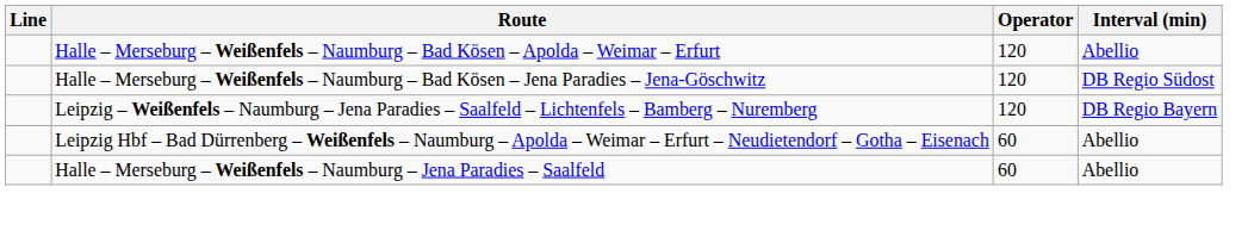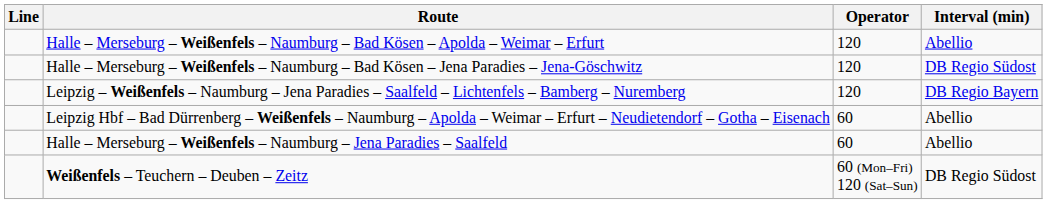+ row: Weißenfels – Teuchern – Deuben – Zeitz | 60 (Mon–Fri) 120 (Sat–Sun) | DB Regio Südost
